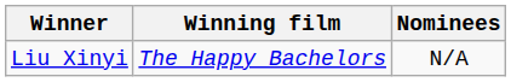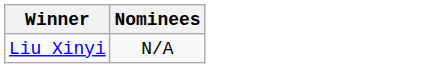- column: Winning film | The Happy Bachelors
